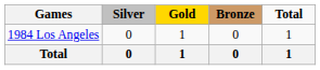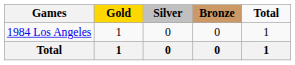columns swapped: Gold <-> Silver
